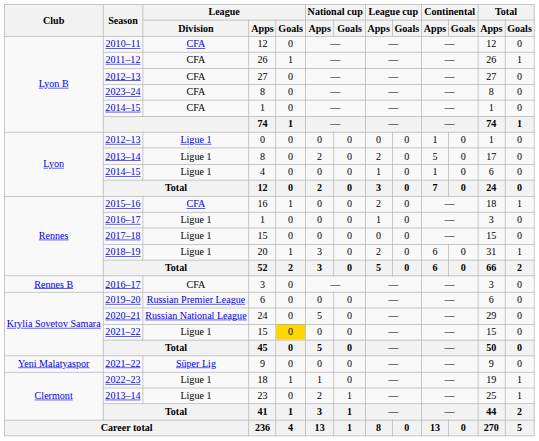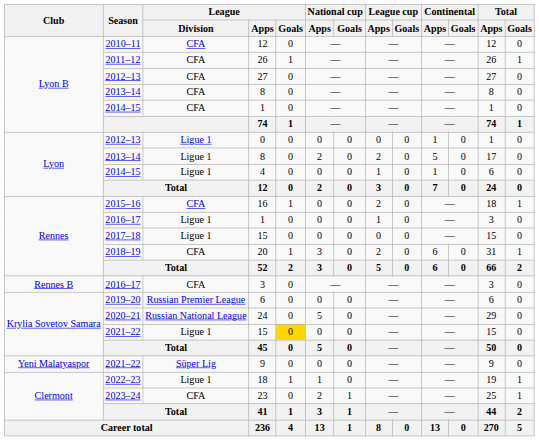Lyon B / 8 | Season: 2023–24 -> 2013–14
20 | League / Division: Ligue 1 -> CFA
23 | Season: 2013–14 -> 2023–24
23 | League / Division: Ligue 1 -> CFA
